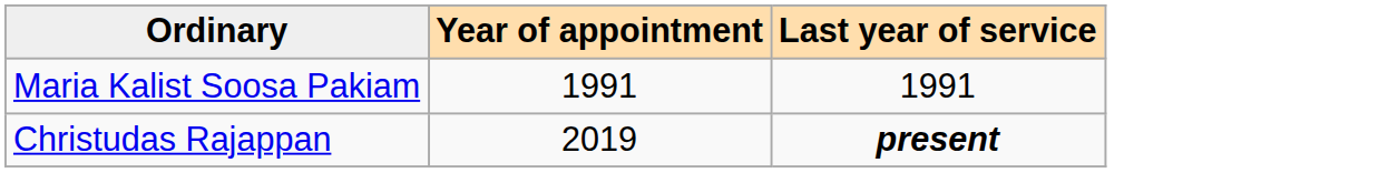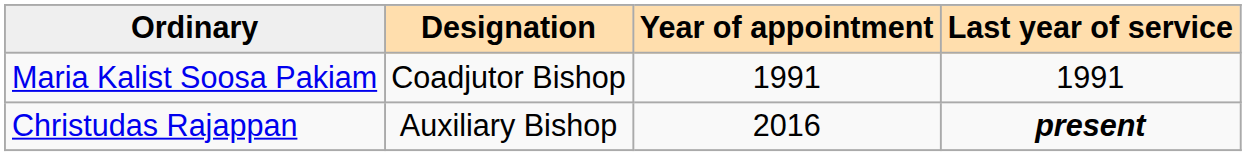+ column: Designation | Coadjutor Bishop | Auxiliary Bishop
Christudas Rajappan | Year of appointment: 2019 -> 2016
